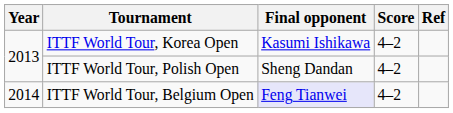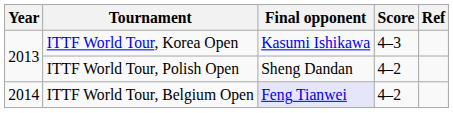ITTF World Tour, Korea Open | Score: 4–2 -> 4–3
